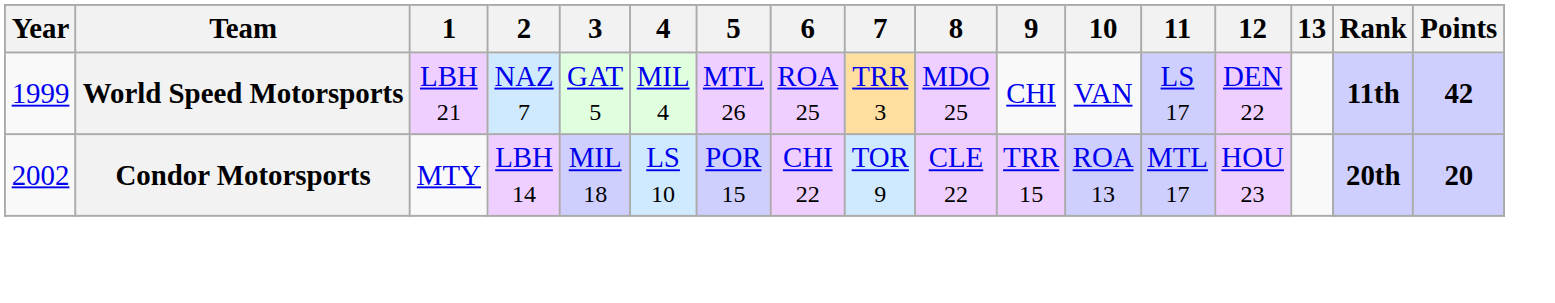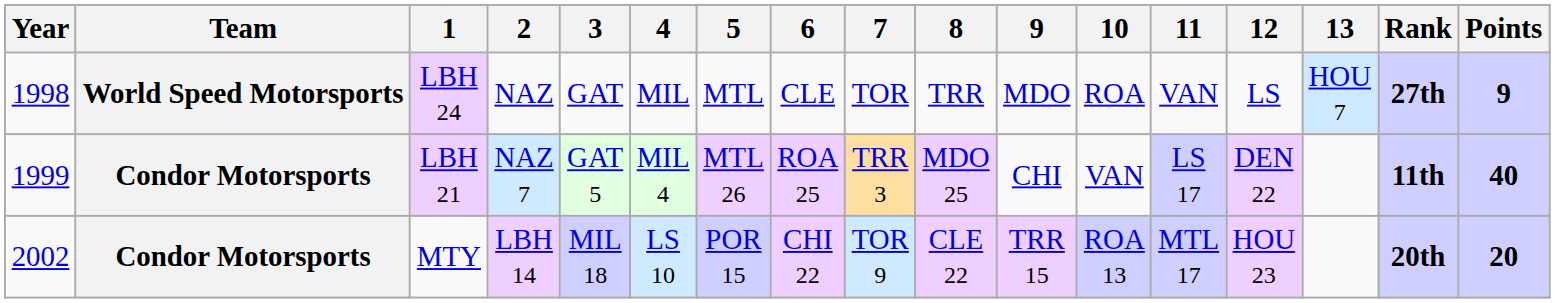+ row: 1998 | World Speed Motorsports | LBH 24 | NAZ | GAT | MIL | MTL | CLE | TOR | TRR | MDO | ROA | VAN | LS | HOU 7 | 27th | 9
LBH 21 | Team: World Speed Motorsports -> Condor Motorsports
LBH 21 | Points: 42 -> 40
